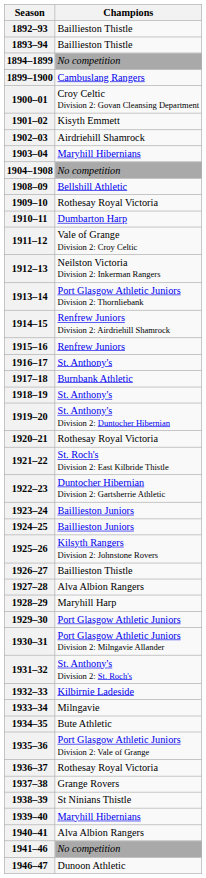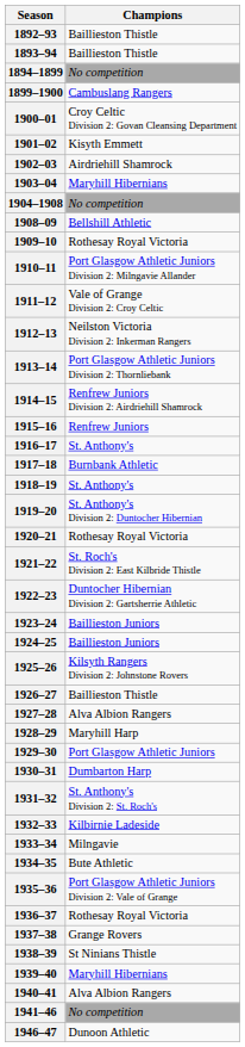1910–11 | Champions: Dumbarton Harp -> Port Glasgow Athletic Juniors Division 2: Milngavie Allander
1930–31 | Champions: Port Glasgow Athletic Juniors Division 2: Milngavie Allander -> Dumbarton Harp
